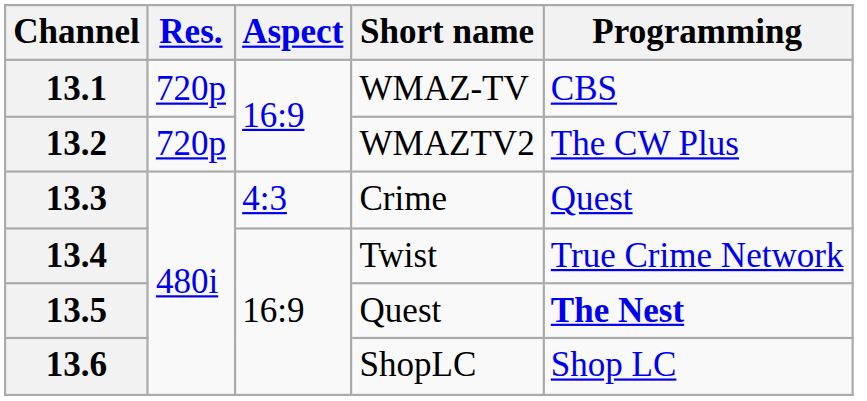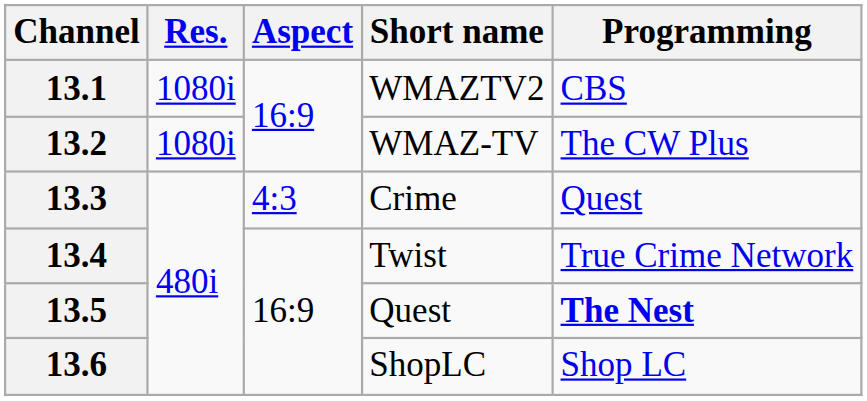13.1 | Res.: 720p -> 1080i
13.1 | Short name: WMAZ-TV -> WMAZTV2
13.2 | Res.: 720p -> 1080i
13.2 | Short name: WMAZTV2 -> WMAZ-TV
